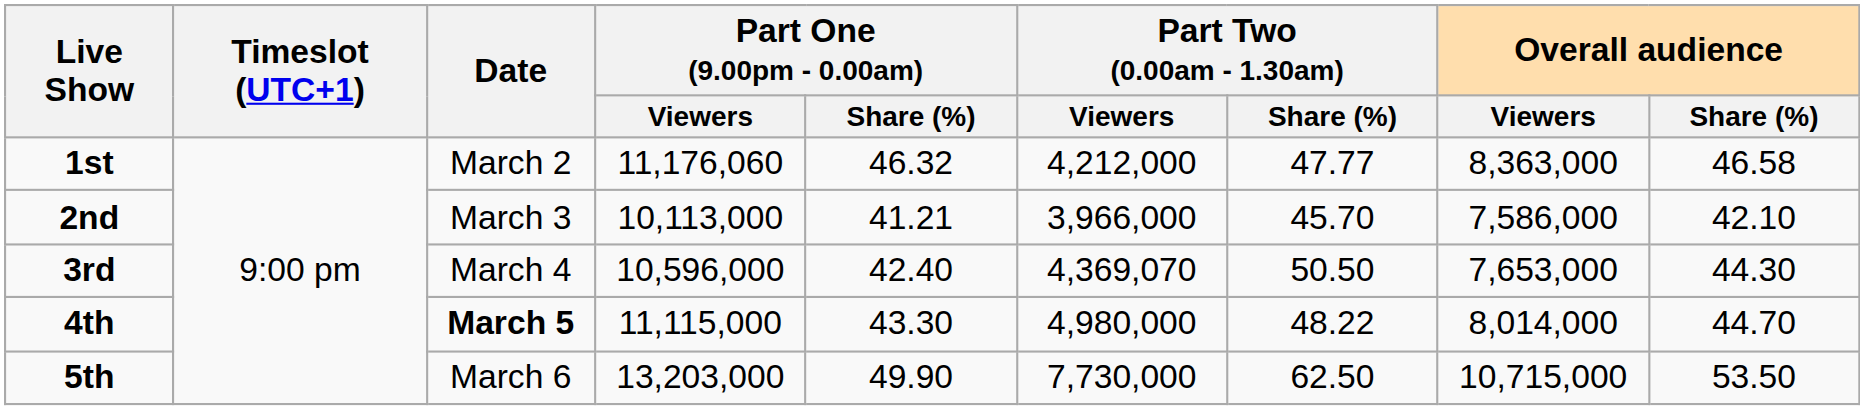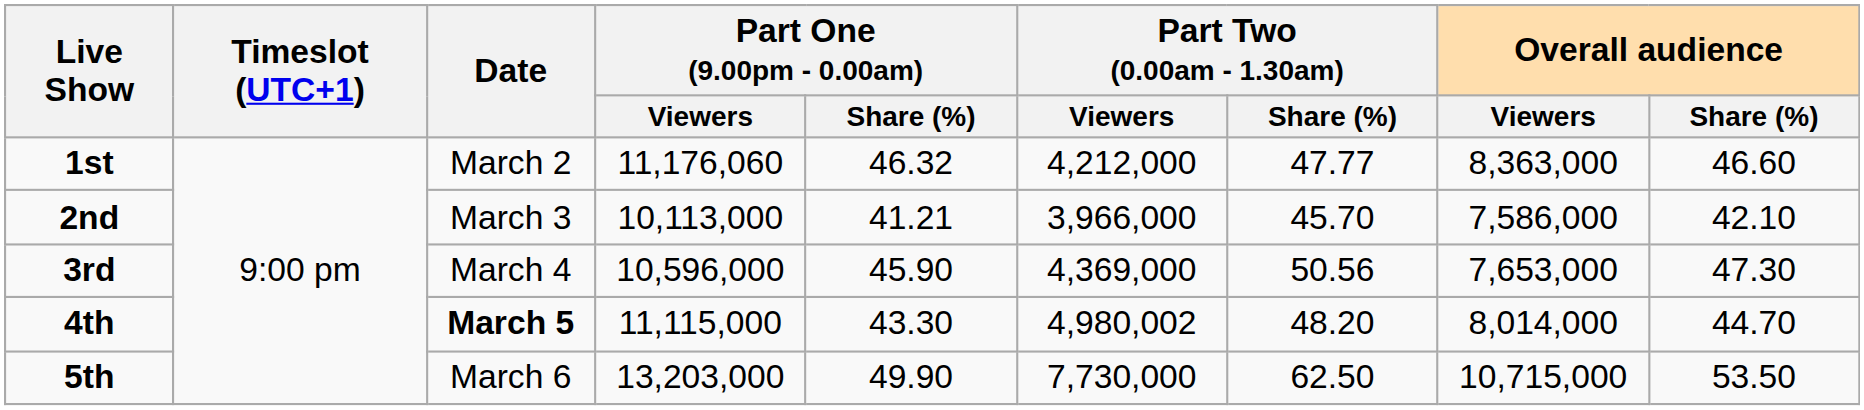1st | Overall audience / Share (%): 46.58 -> 46.60
3rd | Part One (9.00pm - 0.00am) / Share (%): 42.40 -> 45.90
3rd | Part Two (0.00am - 1.30am) / Viewers: 4,369,070 -> 4,369,000
3rd | Part Two (0.00am - 1.30am) / Share (%): 50.50 -> 50.56
3rd | Overall audience / Share (%): 44.30 -> 47.30
4th | Part Two (0.00am - 1.30am) / Viewers: 4,980,000 -> 4,980,002
4th | Part Two (0.00am - 1.30am) / Share (%): 48.22 -> 48.20
